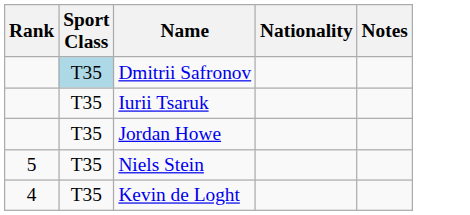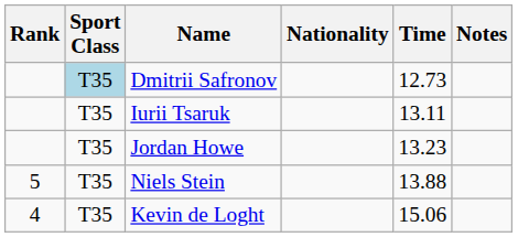+ column: Time | 12.73 | 13.11 | 13.23 | 13.88 | 15.06
